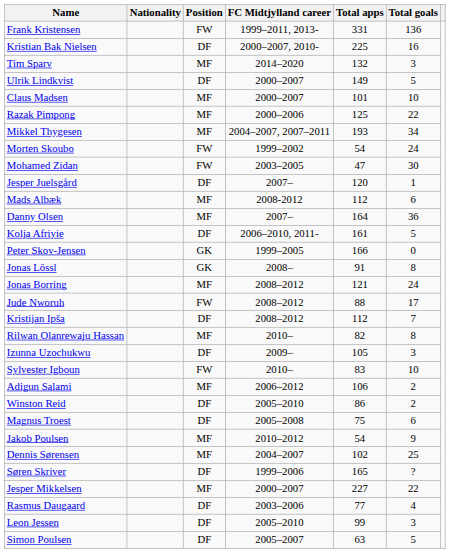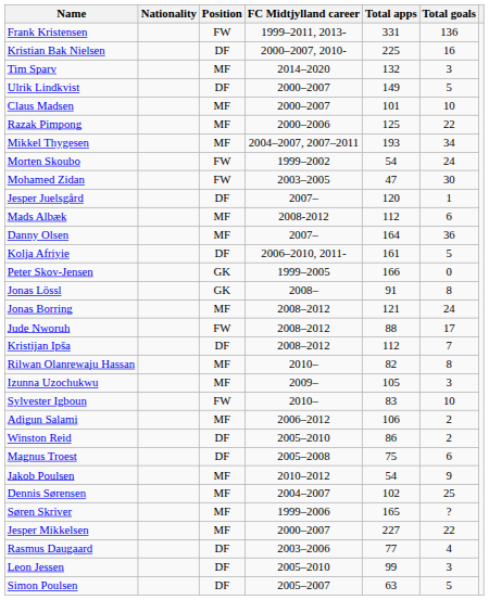Izunna Uzochukwu | Position: DF -> MF
Søren Skriver | Position: DF -> MF
